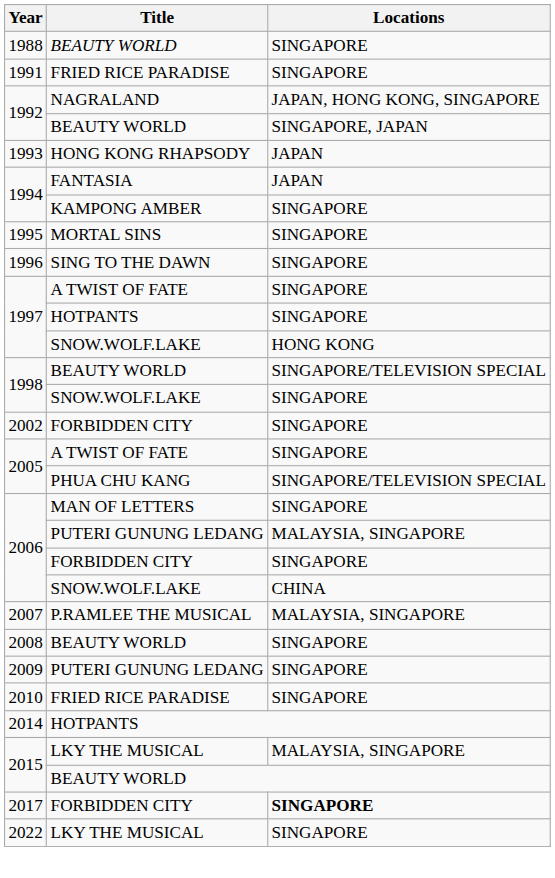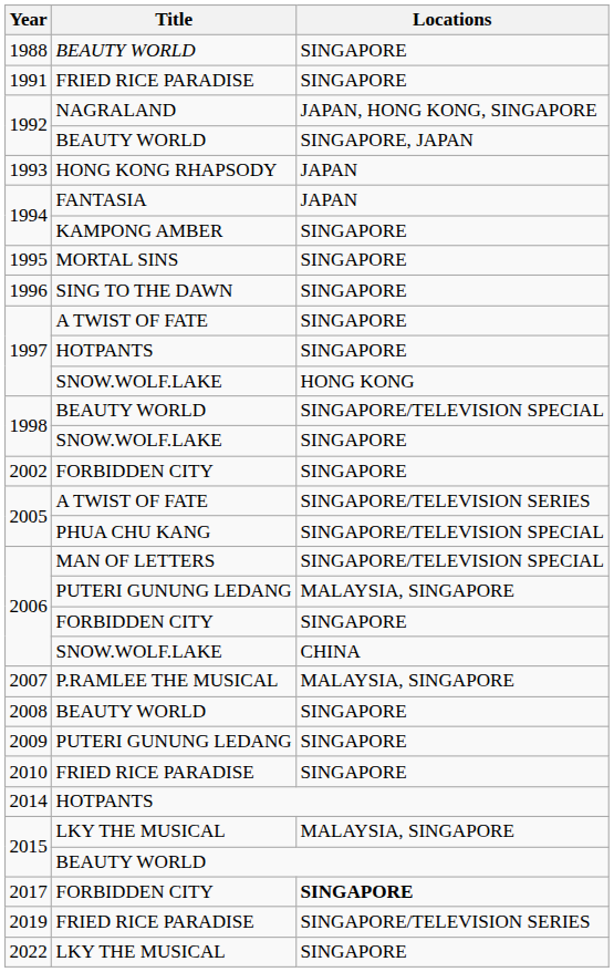2005 / A TWIST OF FATE | Locations: SINGAPORE -> SINGAPORE/TELEVISION SERIES
2006 / MAN OF LETTERS | Locations: SINGAPORE -> SINGAPORE/TELEVISION SPECIAL
+ row: 2019 | FRIED RICE PARADISE | SINGAPORE/TELEVISION SERIES
